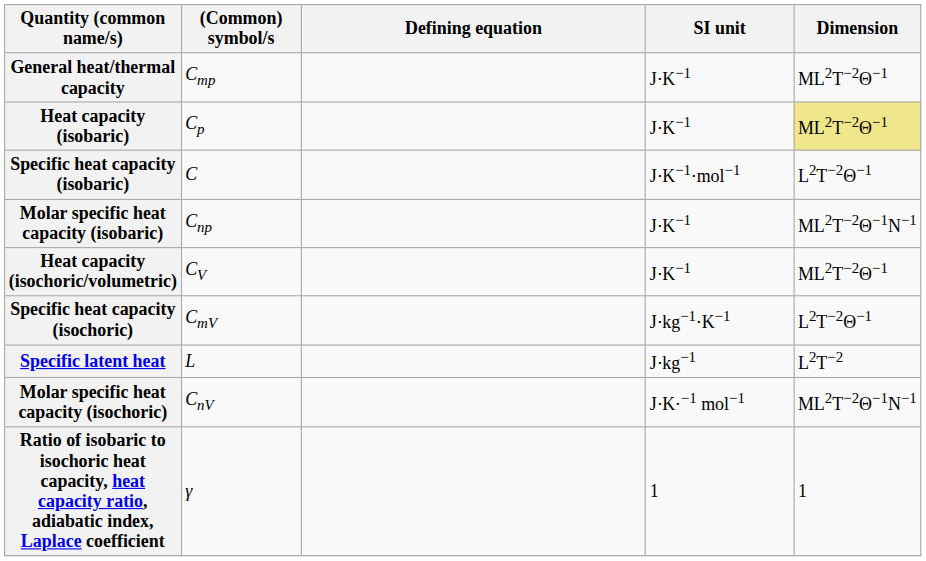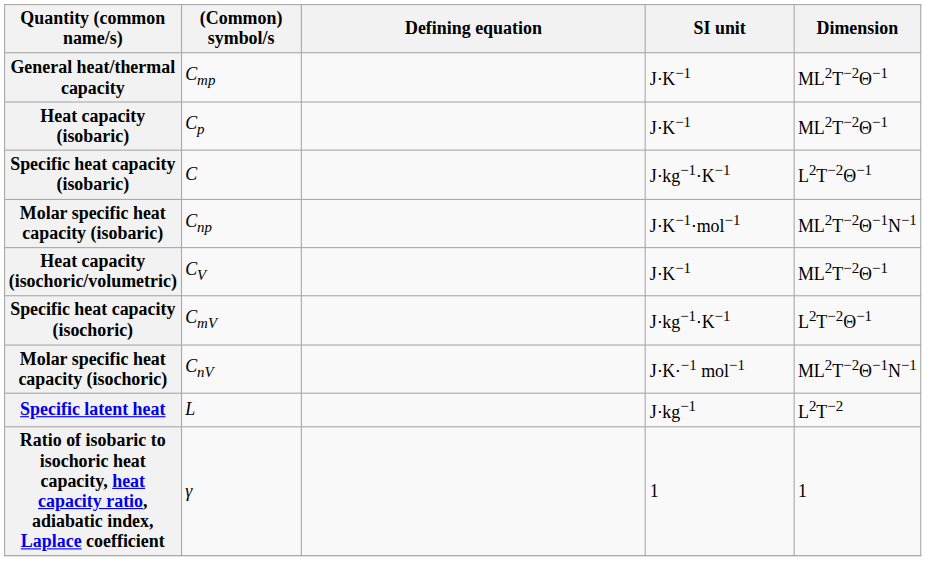Heat capacity (isobaric) | Dimension: khaki background -> no background
Specific heat capacity (isobaric) | SI unit: J⋅K−1⋅mol−1 -> J⋅kg−1⋅K−1
Molar specific heat capacity (isobaric) | SI unit: J⋅K−1 -> J⋅K−1⋅mol−1
rows swapped: Molar specific heat capacity (isochoric) <-> Specific latent heat
